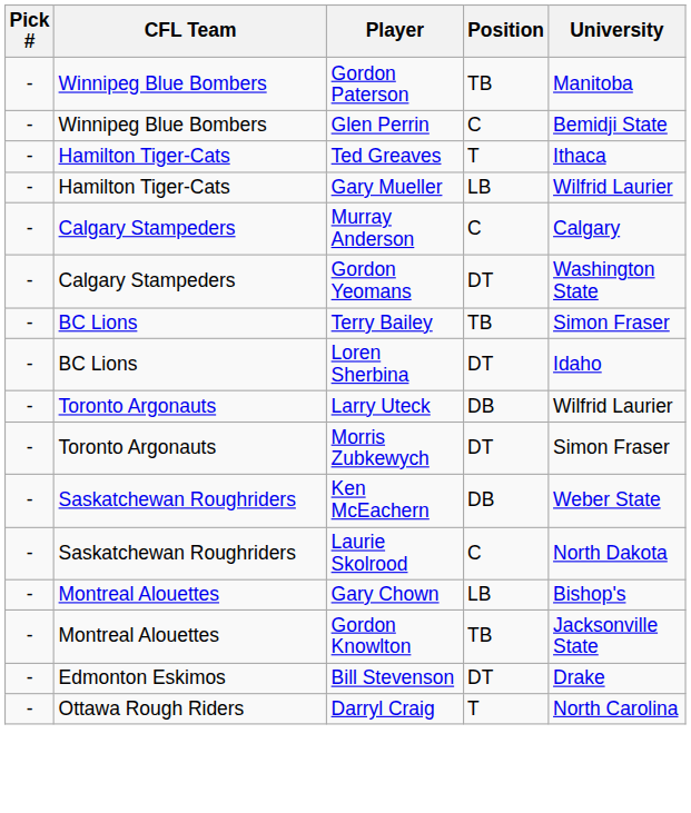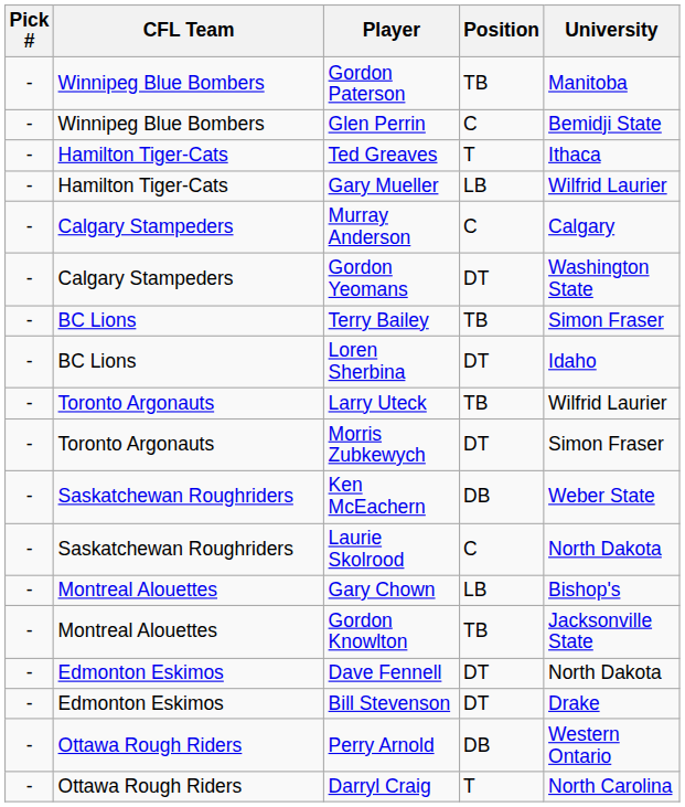Larry Uteck | Position: DB -> TB
+ row: - | Edmonton Eskimos | Dave Fennell | DT | North Dakota
+ row: - | Ottawa Rough Riders | Perry Arnold | DB | Western Ontario
